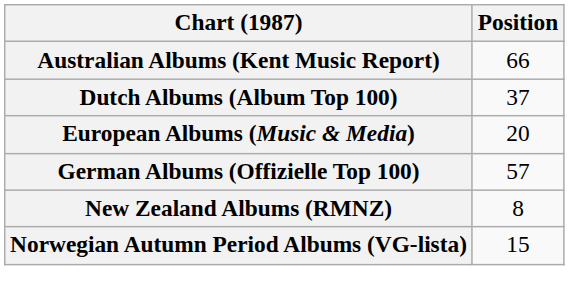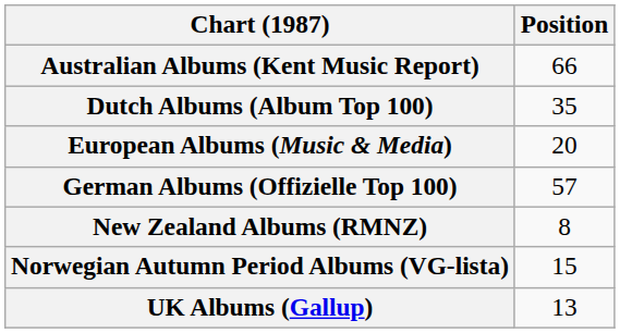Dutch Albums (Album Top 100) | Position: 37 -> 35
+ row: UK Albums (Gallup) | 13
